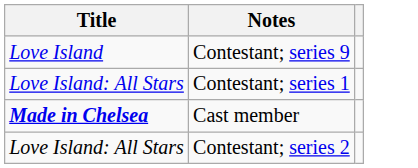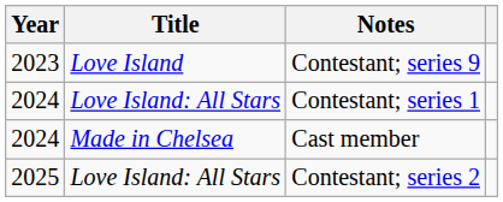+ column: Year | 2023 | 2024 | 2024 | 2025
Cast member | Title: bold -> normal
